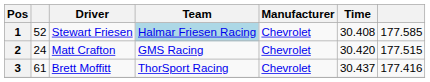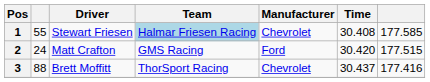1 | column 2: 52 -> 55
2 | Manufacturer: Chevrolet -> Ford
3 | column 2: 61 -> 88
